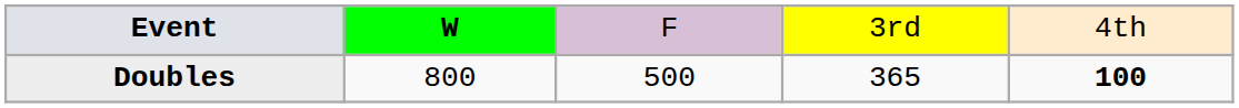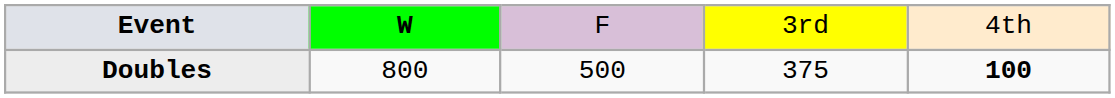Doubles | column 4: 365 -> 375
